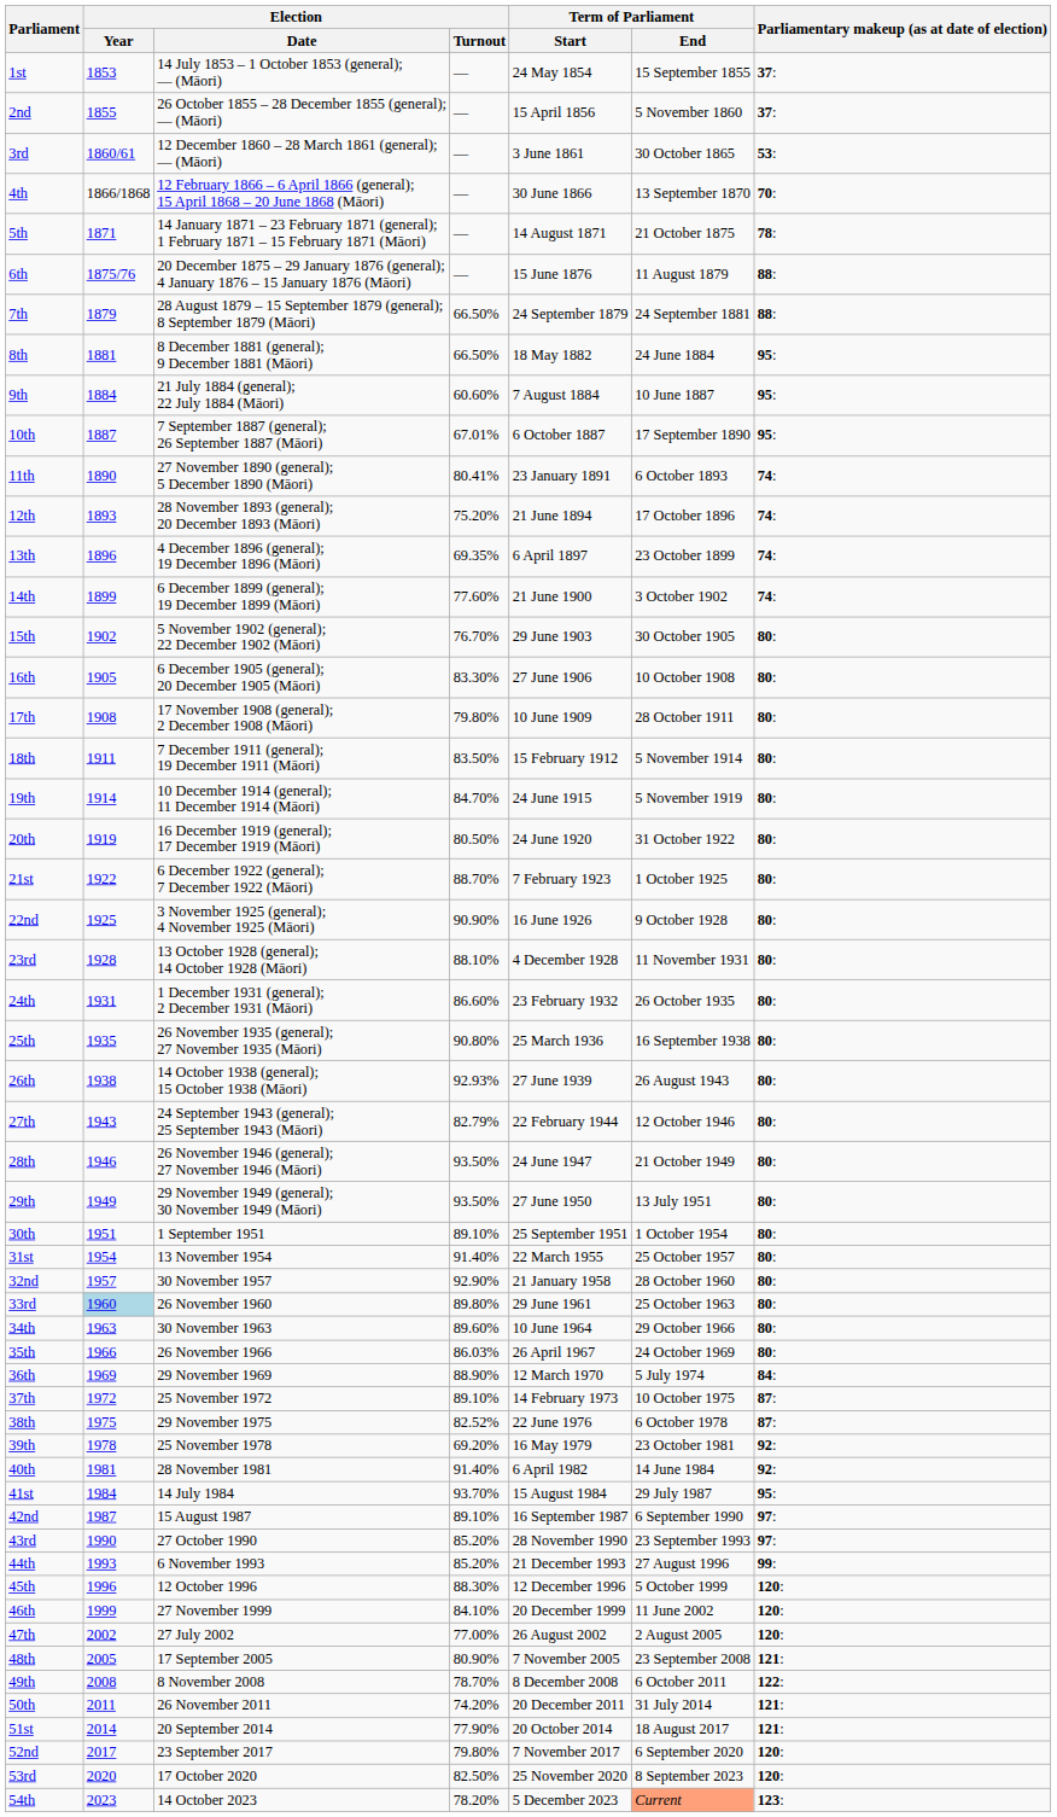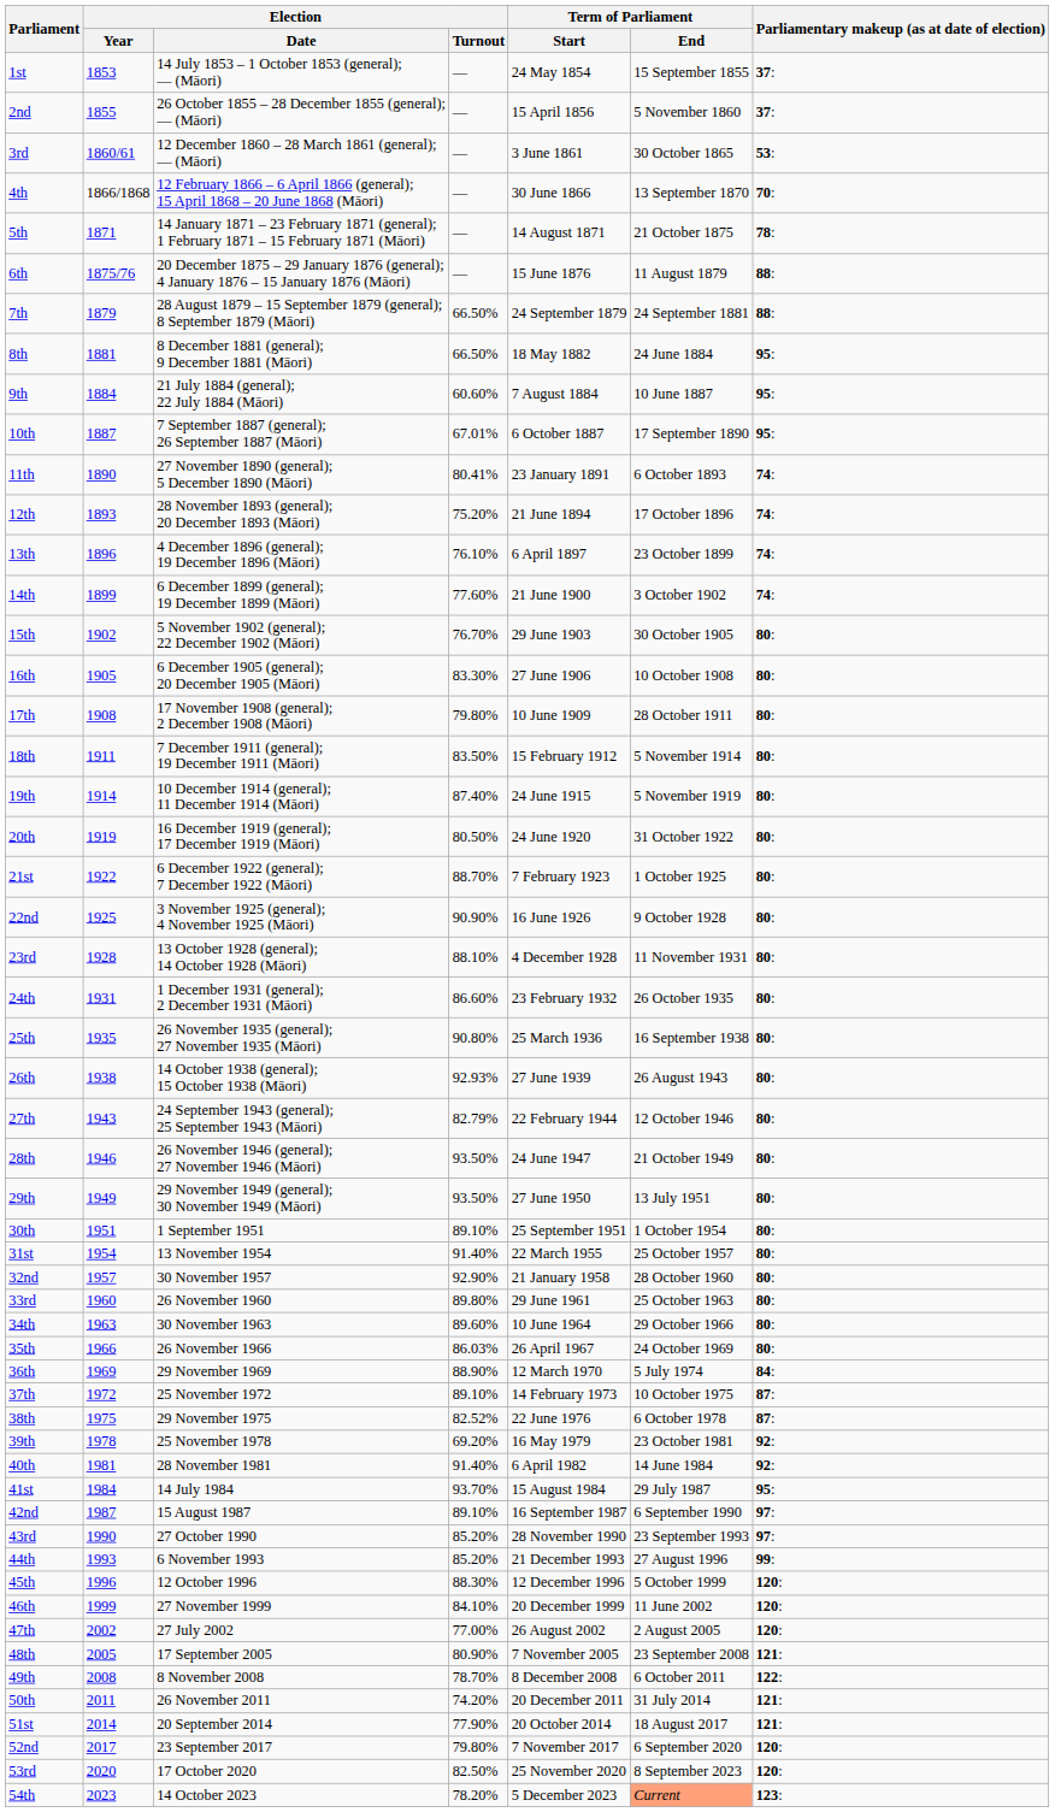13th | Election / Turnout: 69.35% -> 76.10%
19th | Election / Turnout: 84.70% -> 87.40%
33rd | Election / Year: lightblue background -> no background
